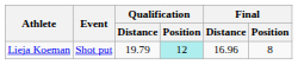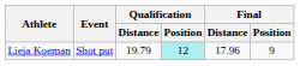Lieja Koeman | Final / Distance: 16.96 -> 17.96
Lieja Koeman | Final / Position: 8 -> 9
